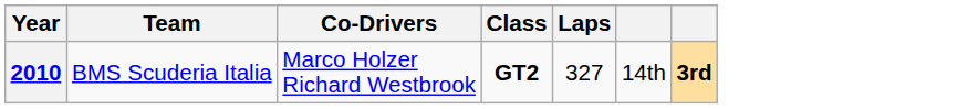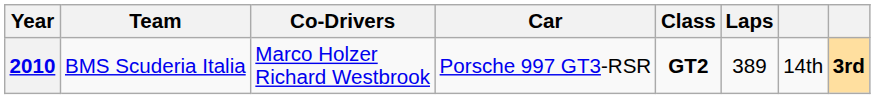+ column: Car | Porsche 997 GT3-RSR
2010 | Laps: 327 -> 389
